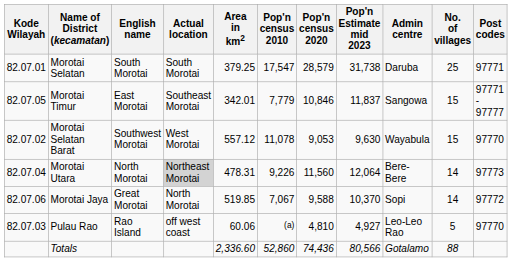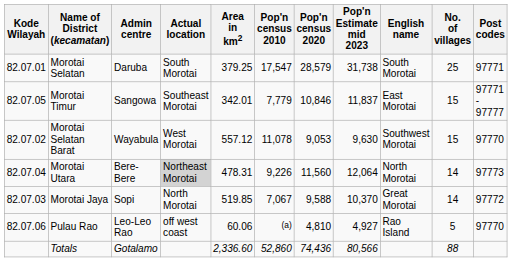columns swapped: English name <-> Admin centre
Morotai Jaya | Kode Wilayah: 82.07.06 -> 82.07.03
Pulau Rao | Kode Wilayah: 82.07.03 -> 82.07.06
